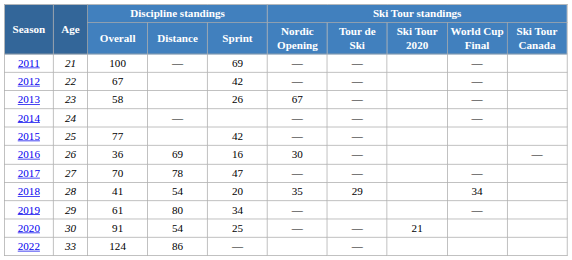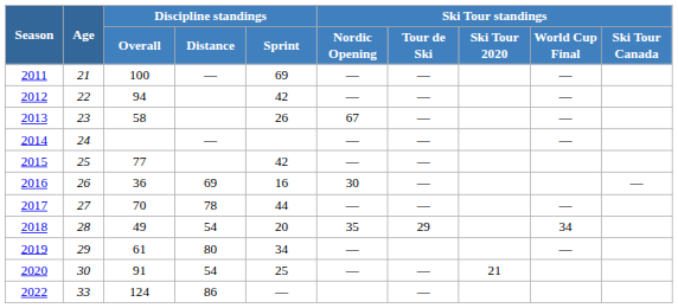2012 | Discipline standings / Overall: 67 -> 94
2017 | Discipline standings / Sprint: 47 -> 44
2018 | Discipline standings / Overall: 41 -> 49
